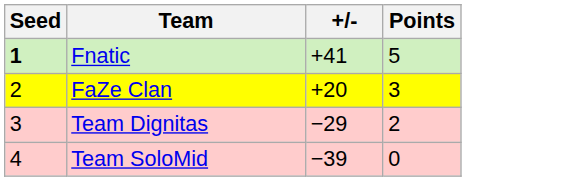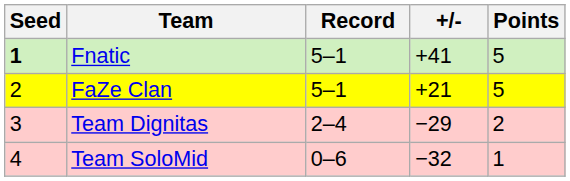+ column: Record | 5–1 | 5–1 | 2–4 | 0–6
FaZe Clan | +/-: +20 -> +21
FaZe Clan | Points: 3 -> 5
Team SoloMid | +/-: −39 -> −32
Team SoloMid | Points: 0 -> 1
